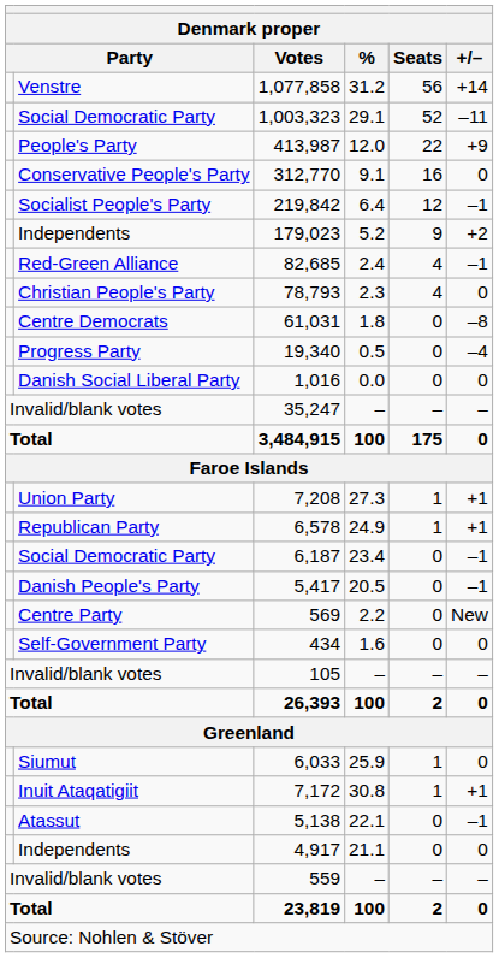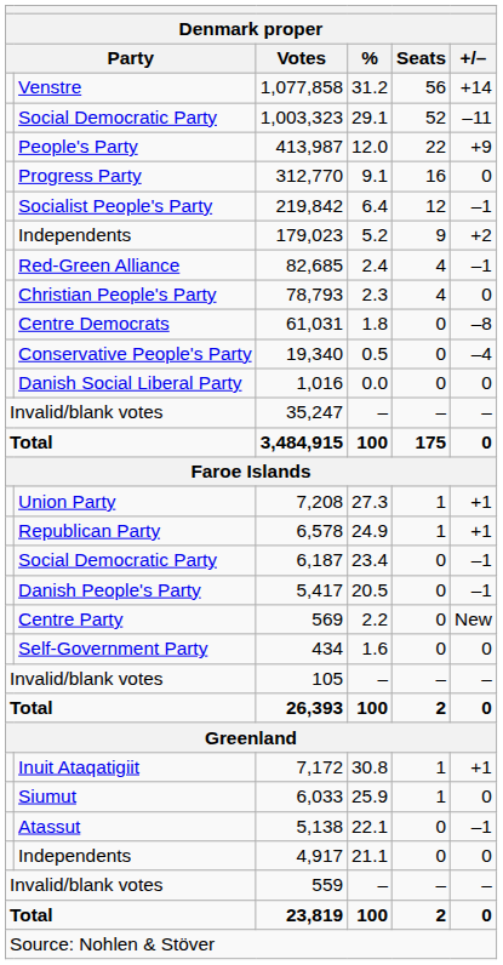312,770 | column 2: Conservative People's Party -> Progress Party
19,340 | column 2: Progress Party -> Conservative People's Party
rows swapped: 7,172 <-> 6,033
